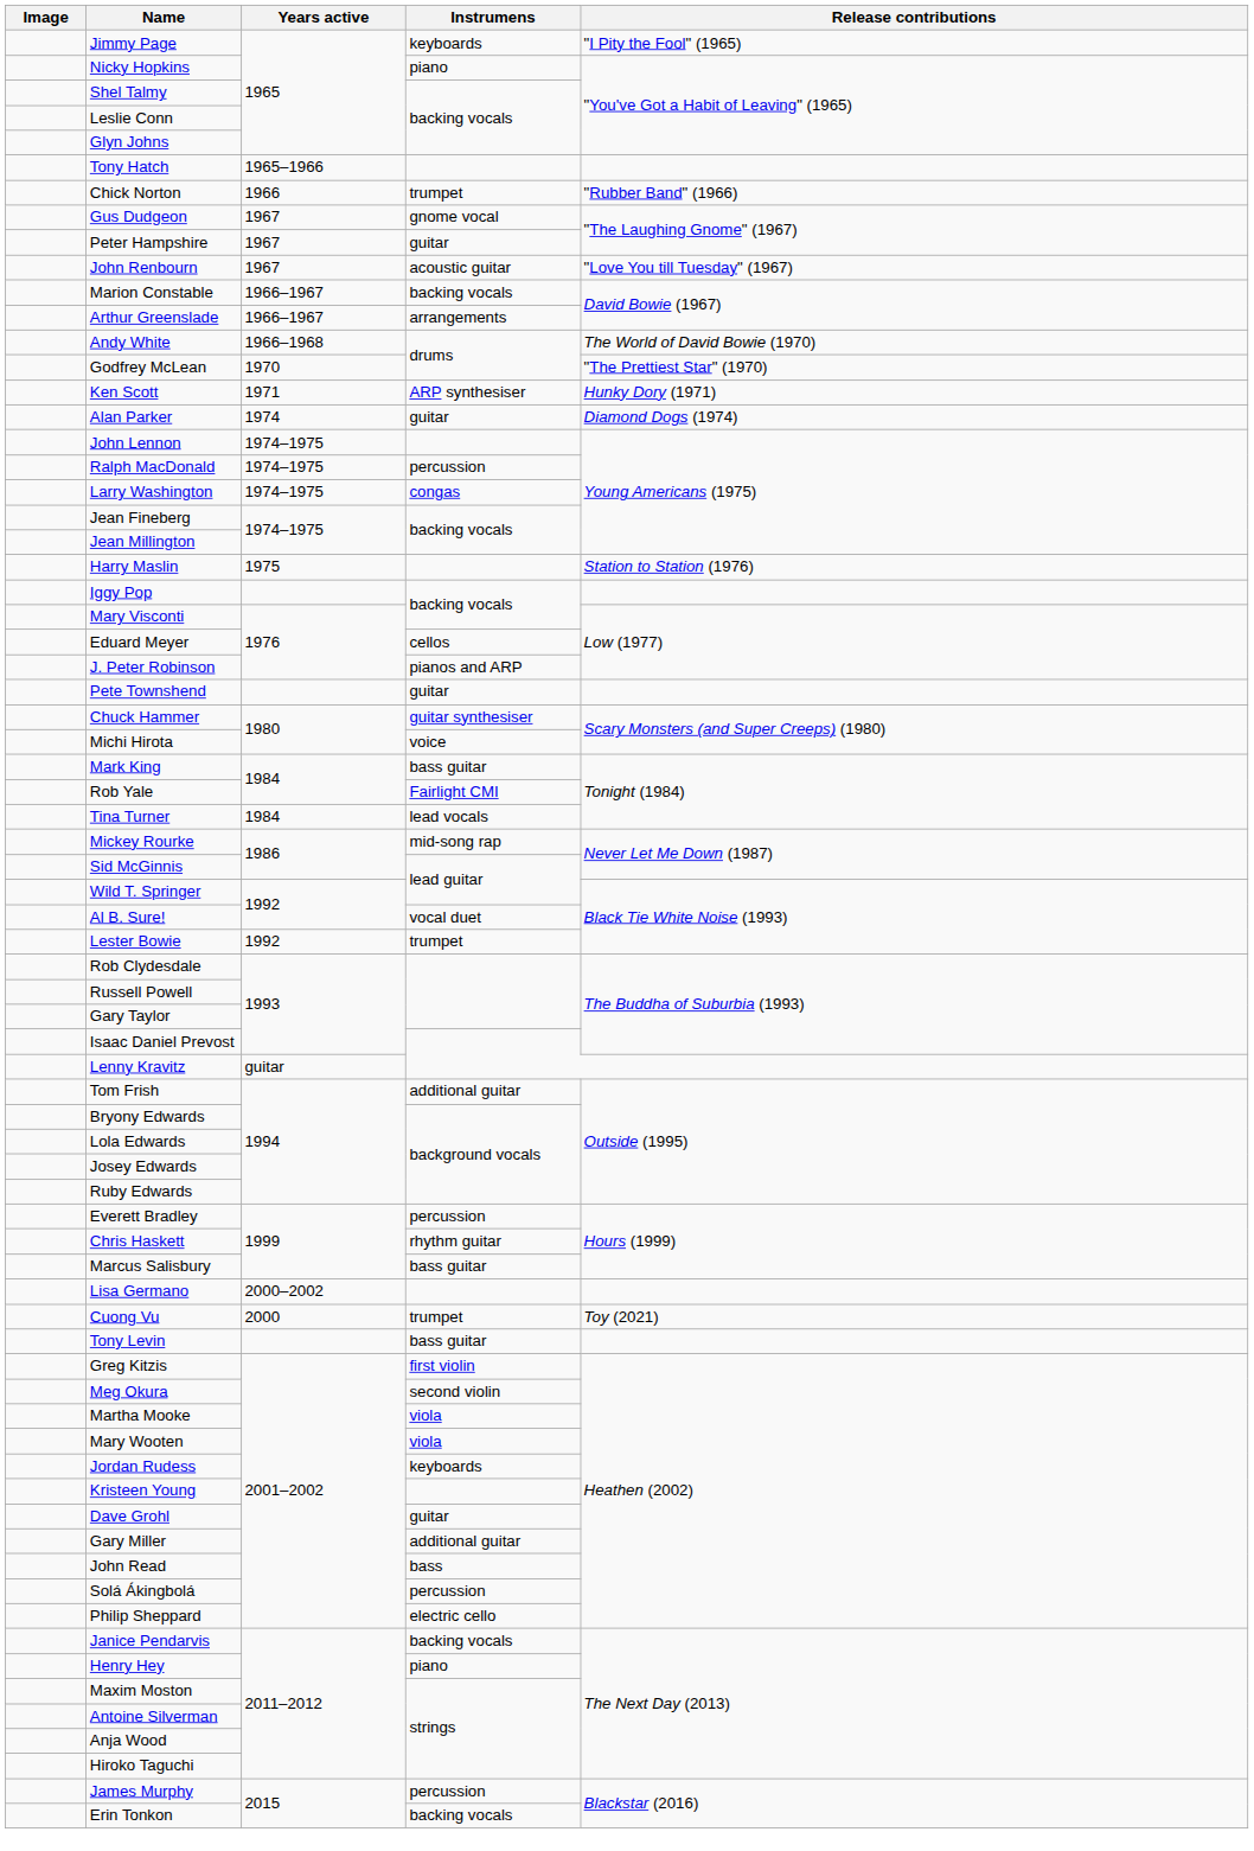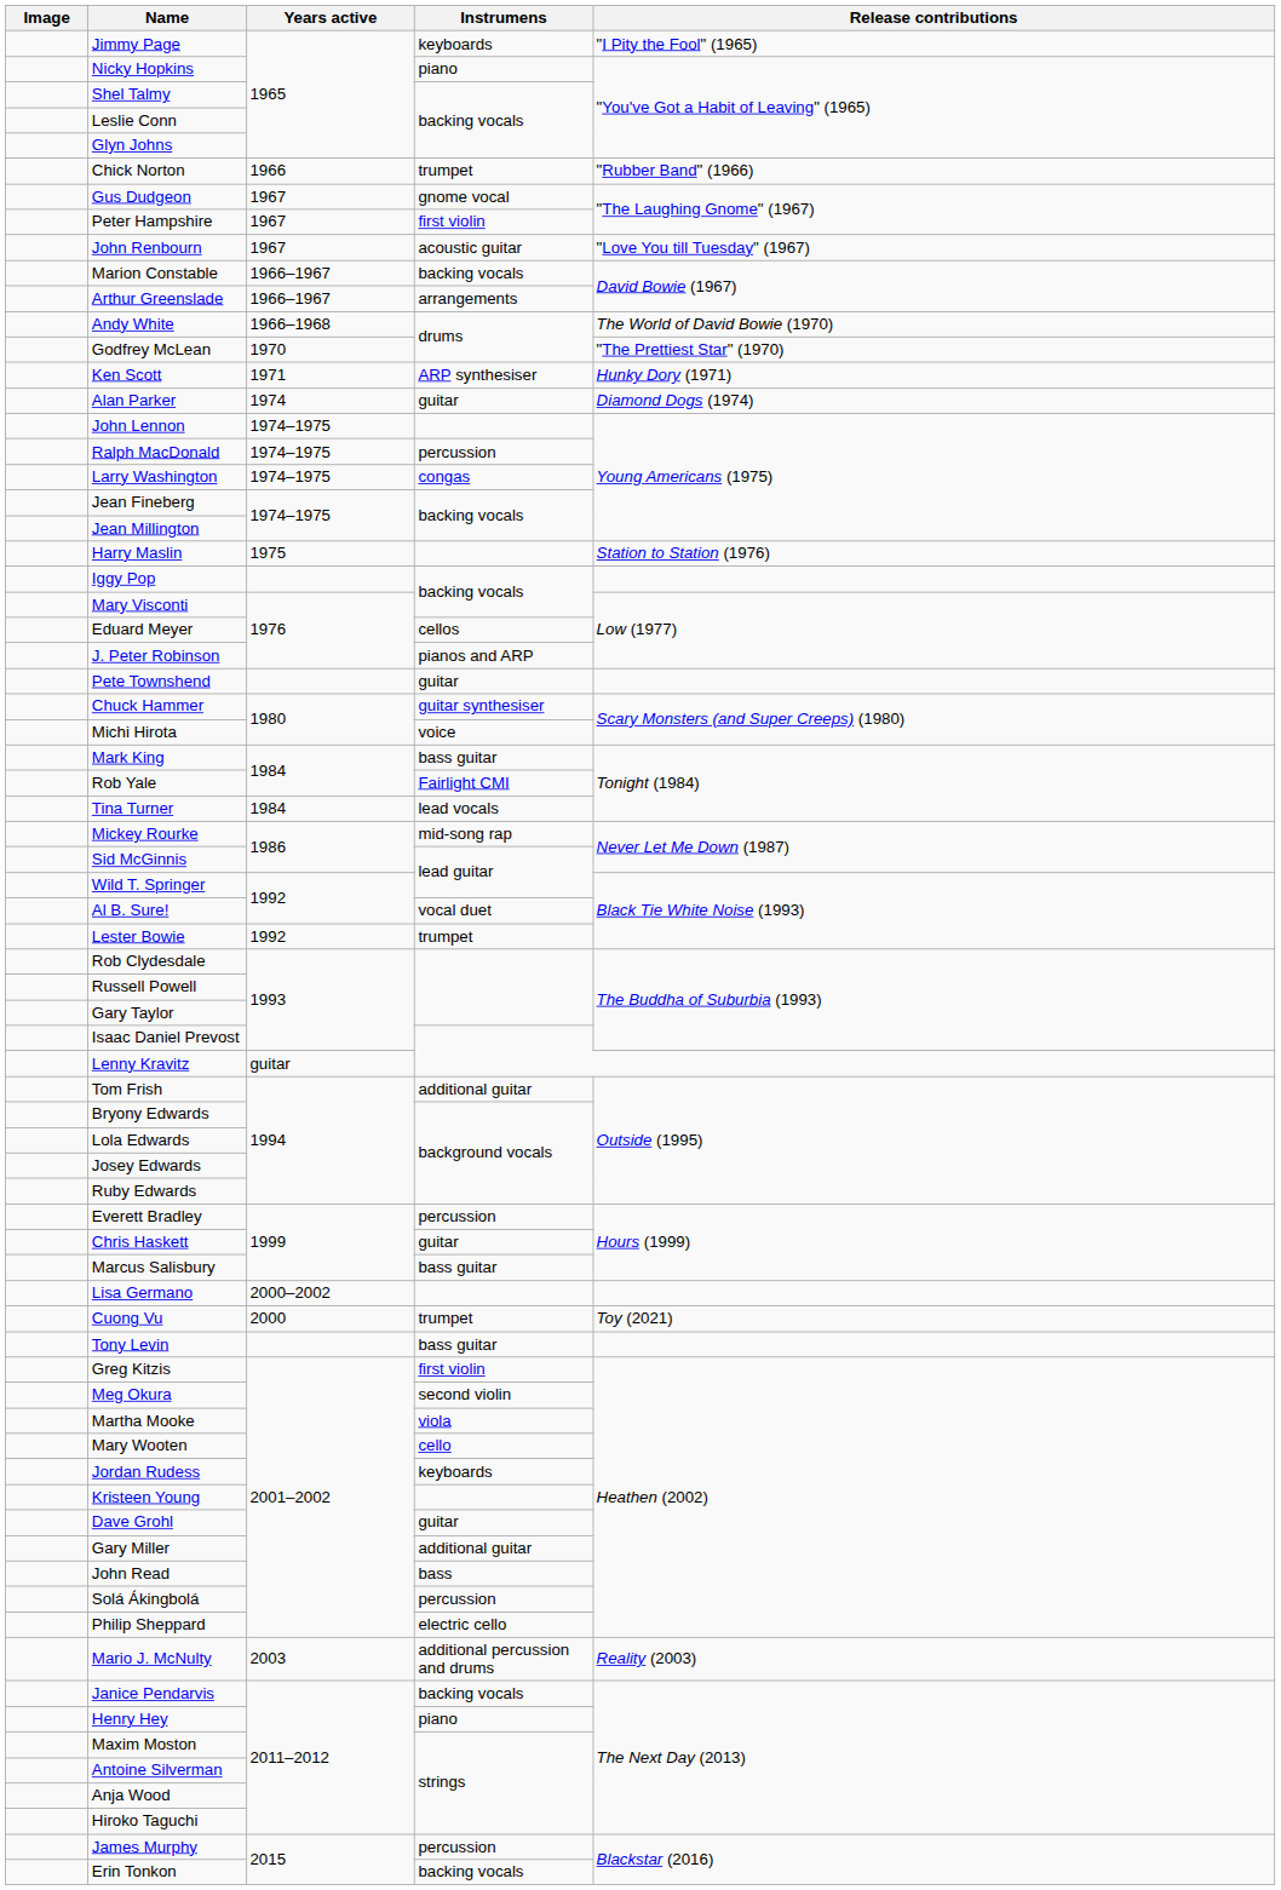- row: Tony Hatch | 1965–1966
Peter Hampshire | Instrumens: guitar -> first violin
Chris Haskett | Instrumens: rhythm guitar -> guitar
Mary Wooten | Instrumens: viola -> cello
+ row: Mario J. McNulty | 2003 | additional percussion and drums | Reality (2003)
